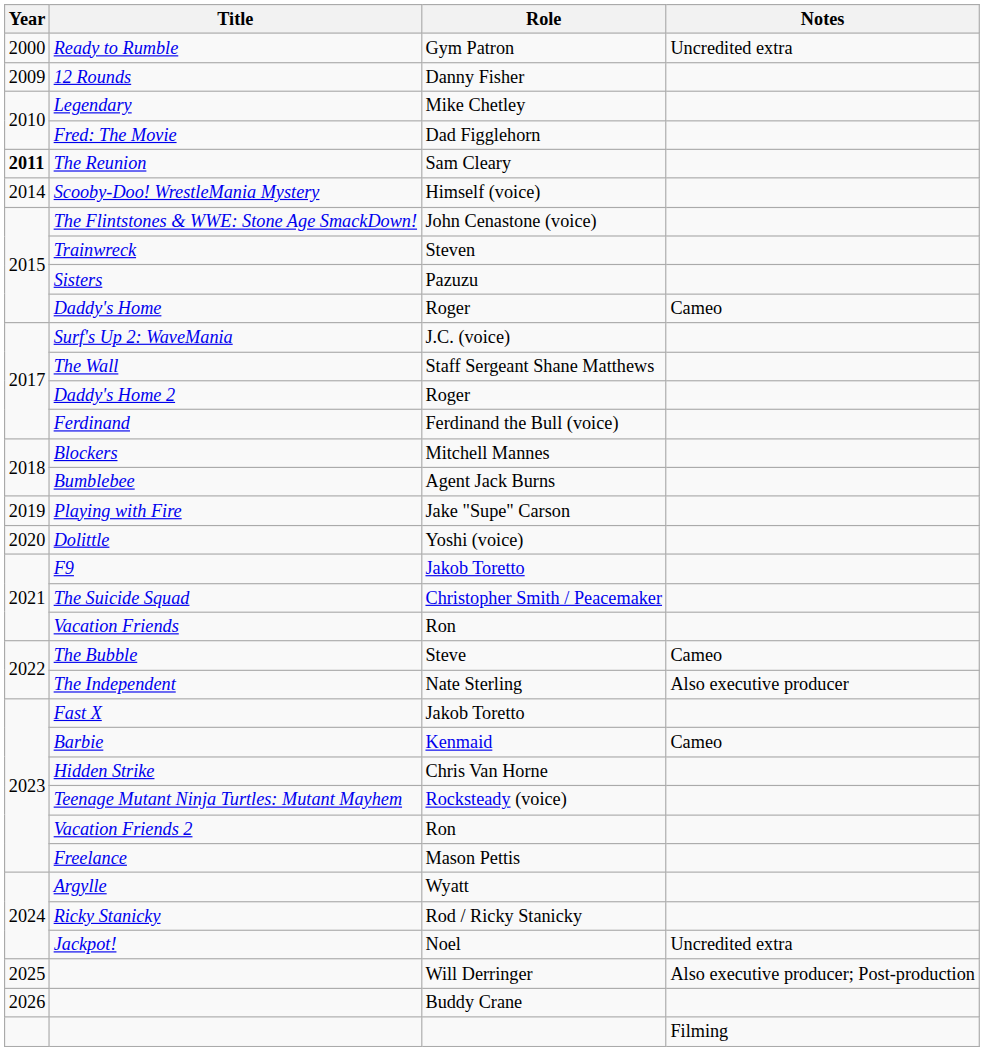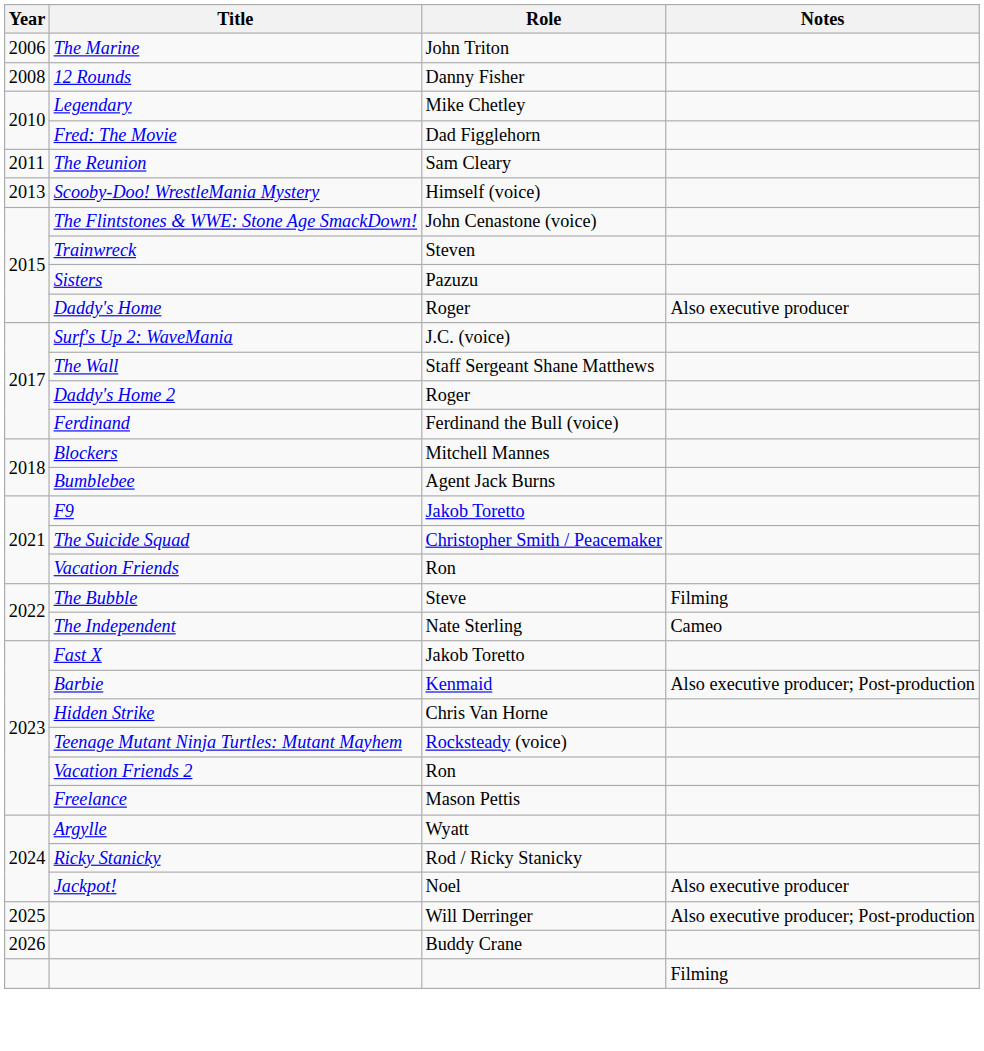- row: 2000 | Ready to Rumble | Gym Patron | Uncredited extra
+ row: 2006 | The Marine | John Triton
12 Rounds | Year: 2009 -> 2008
The Reunion | Year: bold -> normal
Scooby-Doo! WrestleMania Mystery | Year: 2014 -> 2013
Daddy's Home | Notes: Cameo -> Also executive producer
- row: 2019 | Playing with Fire | Jake "Supe" Carson
- row: 2020 | Dolittle | Yoshi (voice)
The Bubble | Notes: Cameo -> Filming
The Independent | Notes: Also executive producer -> Cameo
Barbie | Notes: Cameo -> Also executive producer; Post-production
Jackpot! | Notes: Uncredited extra -> Also executive producer
